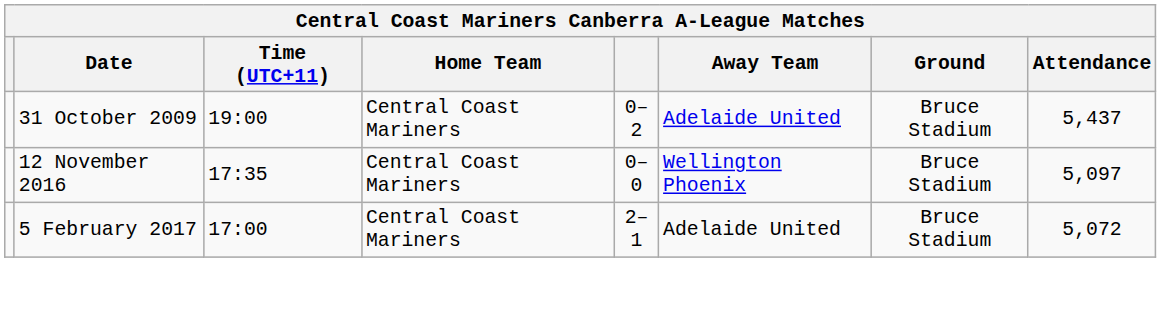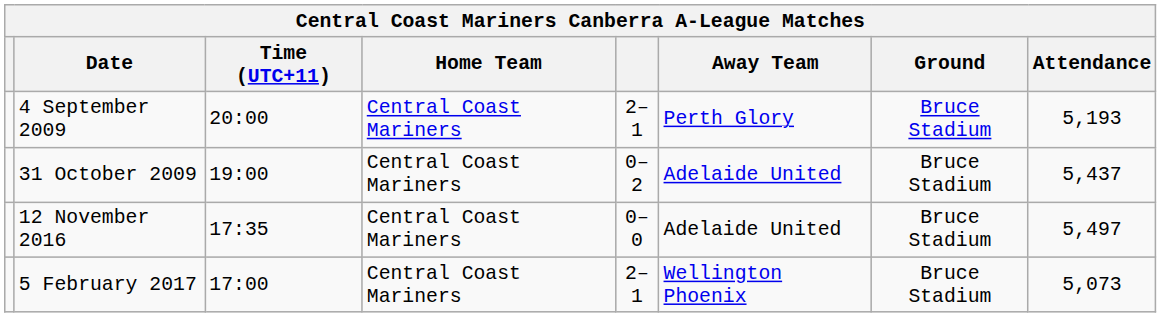+ row: 4 September 2009 | 20:00 | Central Coast Mariners | 2–1 | Perth Glory | Bruce Stadium | 5,193
12 November 2016 | Away Team: Wellington Phoenix -> Adelaide United
12 November 2016 | Attendance: 5,097 -> 5,497
5 February 2017 | Away Team: Adelaide United -> Wellington Phoenix
5 February 2017 | Attendance: 5,072 -> 5,073
